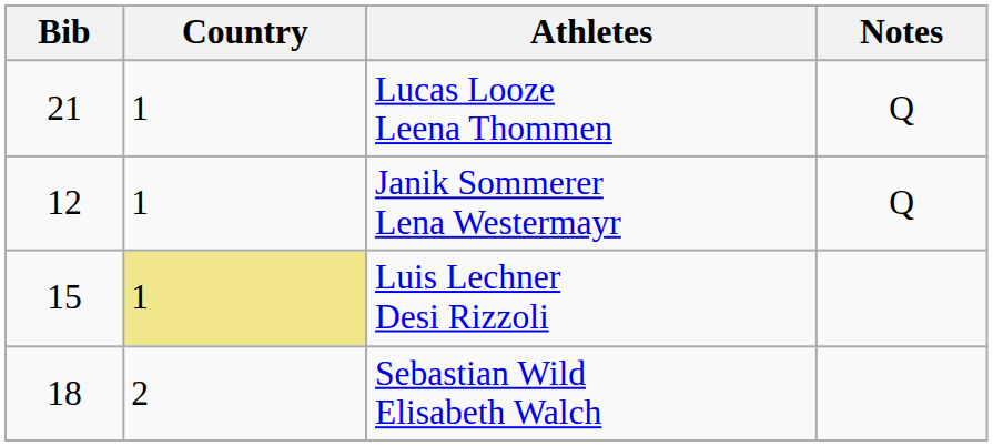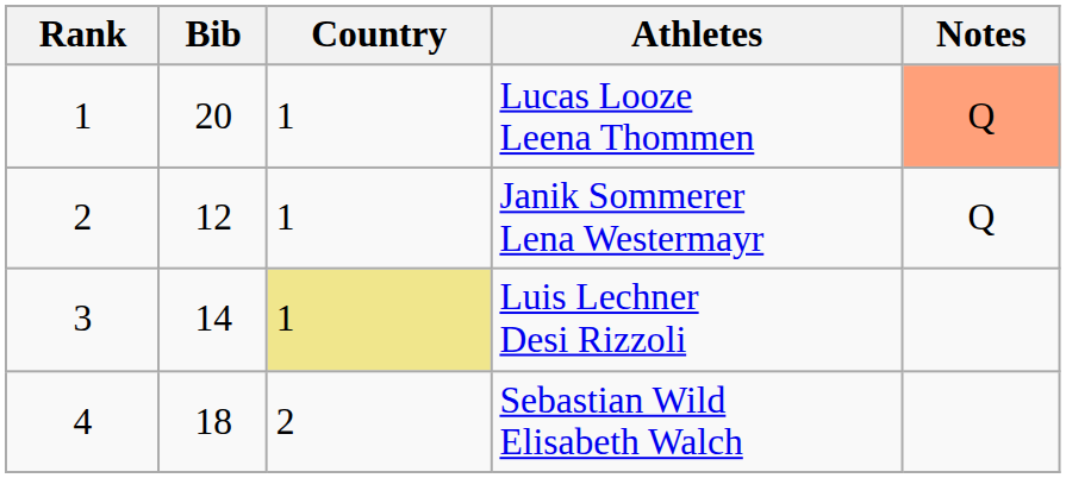+ column: Rank | 1 | 2 | 3 | 4
Lucas Looze Leena Thommen | Bib: 21 -> 20
Lucas Looze Leena Thommen | Notes: no background -> lightsalmon background
Luis Lechner Desi Rizzoli | Bib: 15 -> 14
